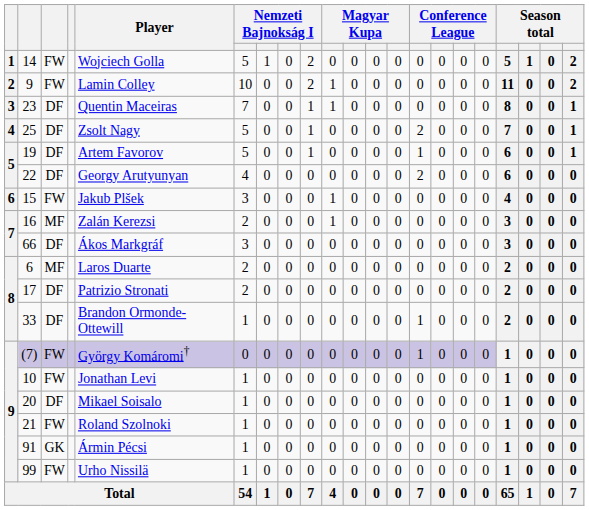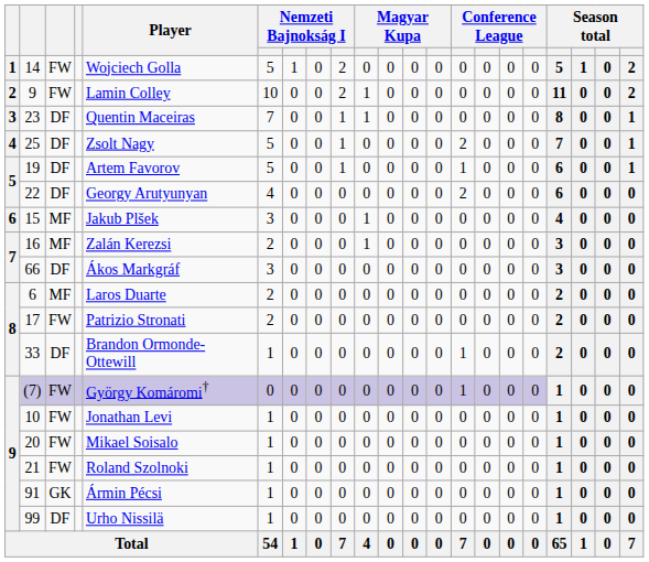15 | column 3: FW -> MF
17 | column 3: DF -> FW
20 | column 3: DF -> FW
99 | column 3: FW -> DF
